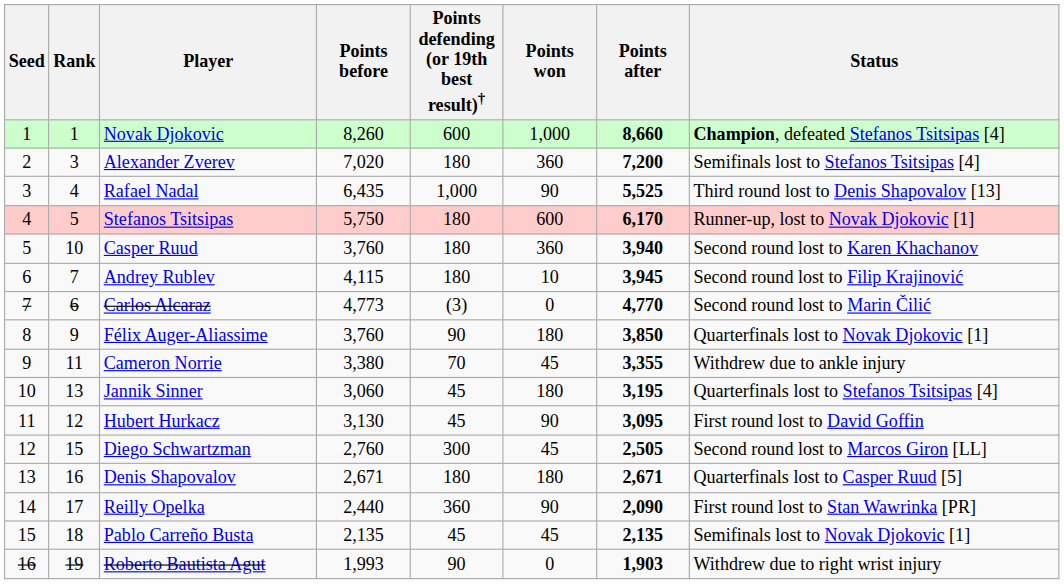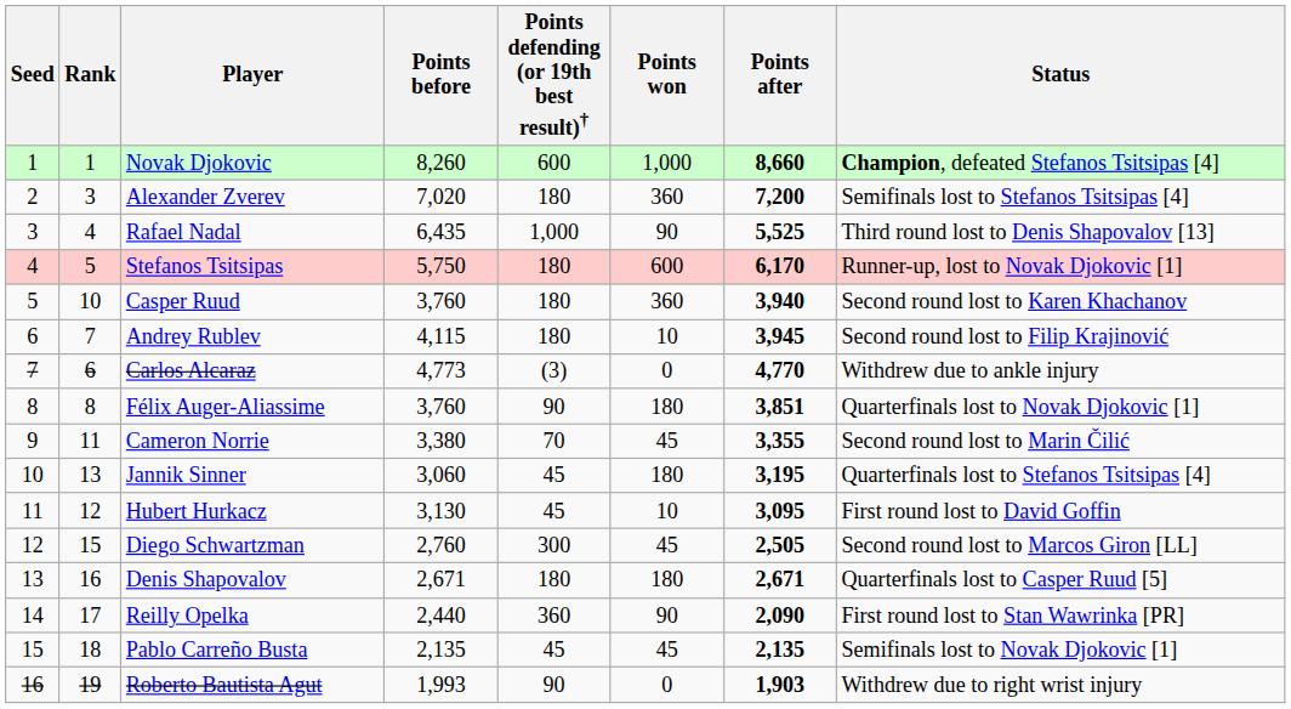Carlos Alcaraz | Status: Second round lost to Marin Čilić -> Withdrew due to ankle injury
Félix Auger-Aliassime | Rank: 9 -> 8
Félix Auger-Aliassime | Points after: 3,850 -> 3,851
Cameron Norrie | Status: Withdrew due to ankle injury -> Second round lost to Marin Čilić
Hubert Hurkacz | Points won: 90 -> 10
